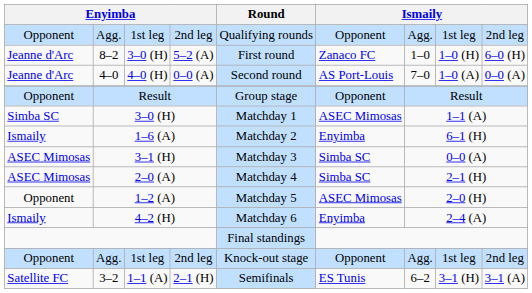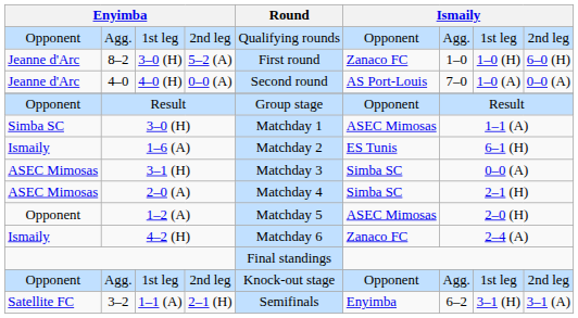1–6 (A) | column 6: Enyimba -> ES Tunis
4–2 (H) | column 6: Enyimba -> Zanaco FC
3–2 | column 6: ES Tunis -> Enyimba
